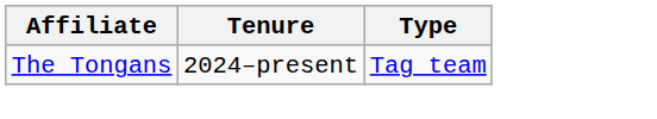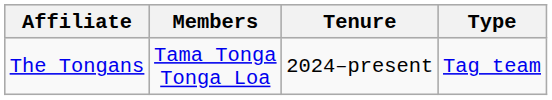+ column: Members | Tama Tonga Tonga Loa
